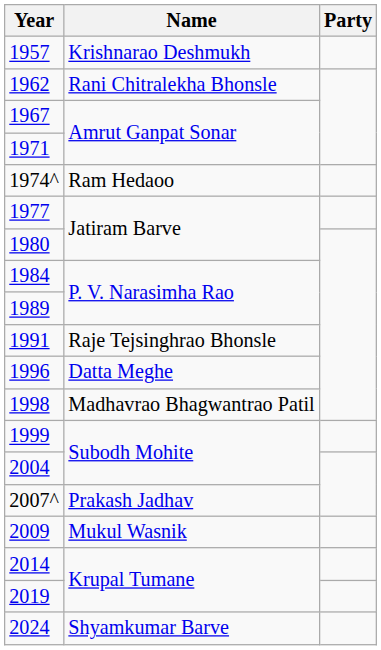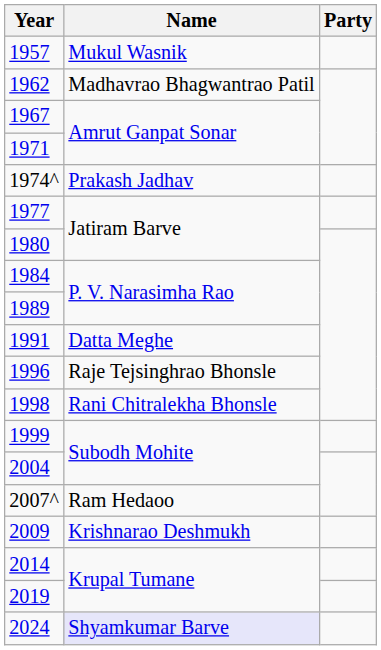1957 | Name: Krishnarao Deshmukh -> Mukul Wasnik
1962 | Name: Rani Chitralekha Bhonsle -> Madhavrao Bhagwantrao Patil
1974^ | Name: Ram Hedaoo -> Prakash Jadhav
1991 | Name: Raje Tejsinghrao Bhonsle -> Datta Meghe
1996 | Name: Datta Meghe -> Raje Tejsinghrao Bhonsle
1998 | Name: Madhavrao Bhagwantrao Patil -> Rani Chitralekha Bhonsle
2007^ | Name: Prakash Jadhav -> Ram Hedaoo
2009 | Name: Mukul Wasnik -> Krishnarao Deshmukh
2024 | Name: no background -> lavender background
